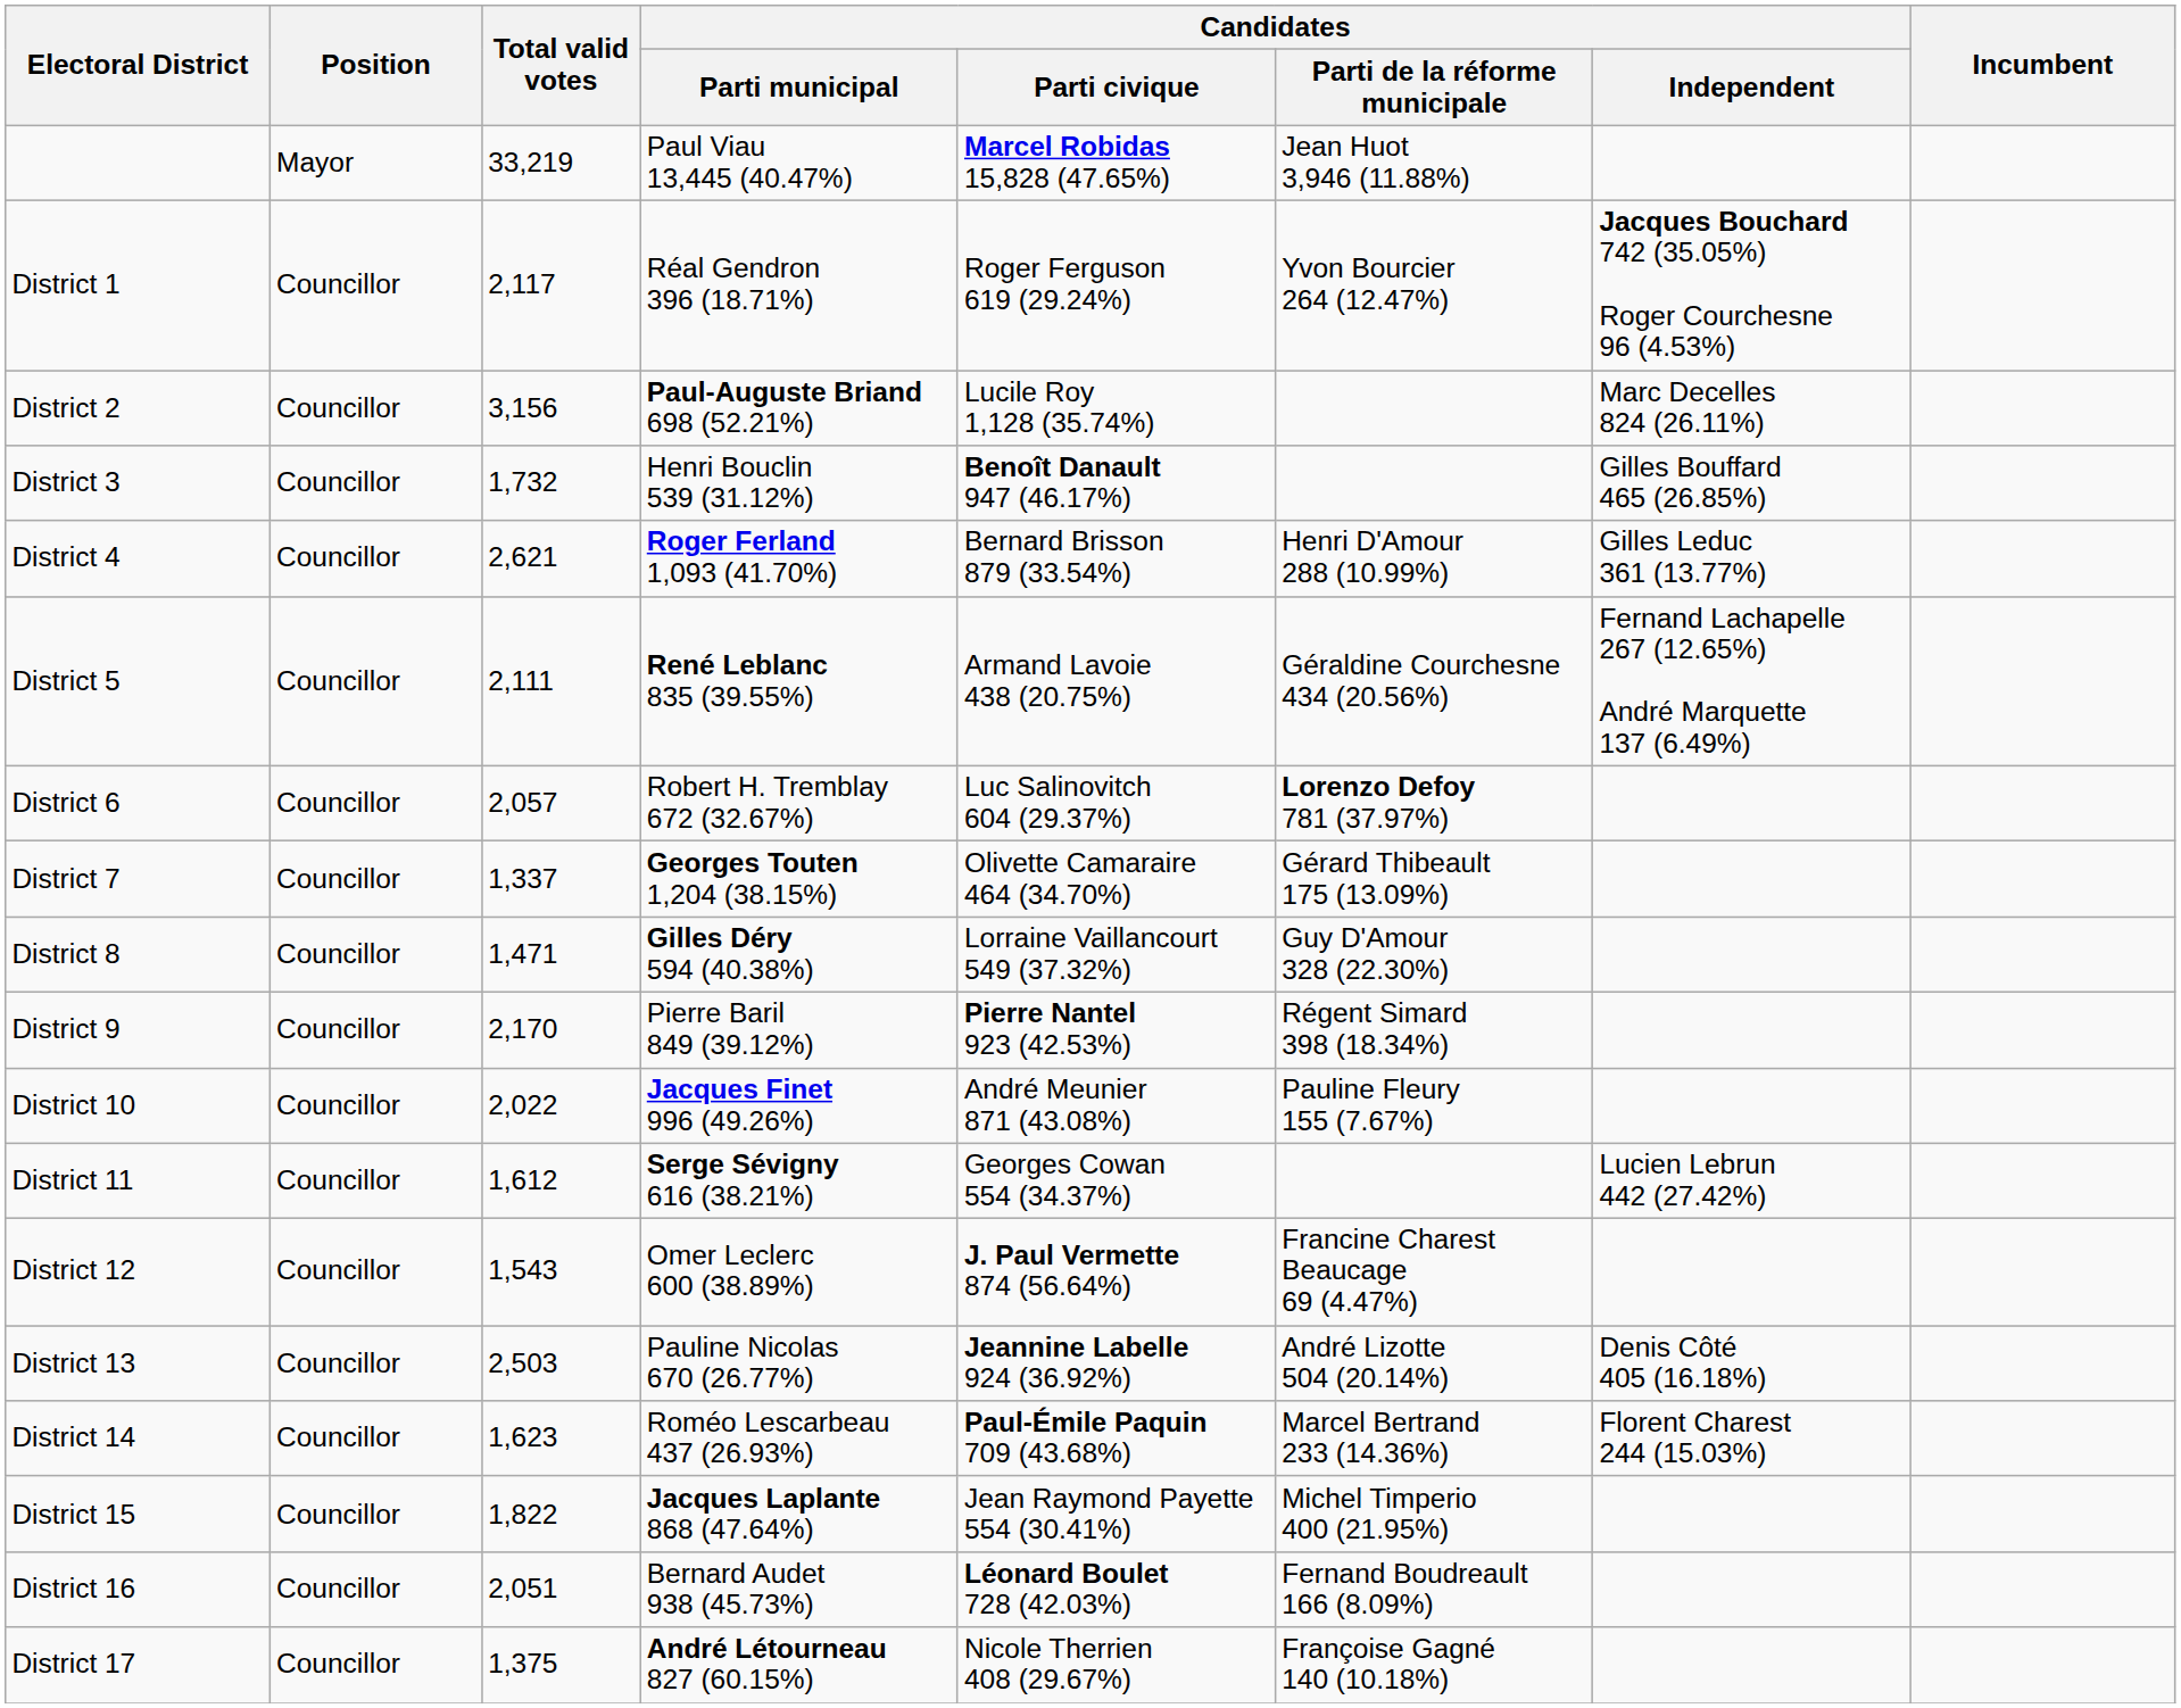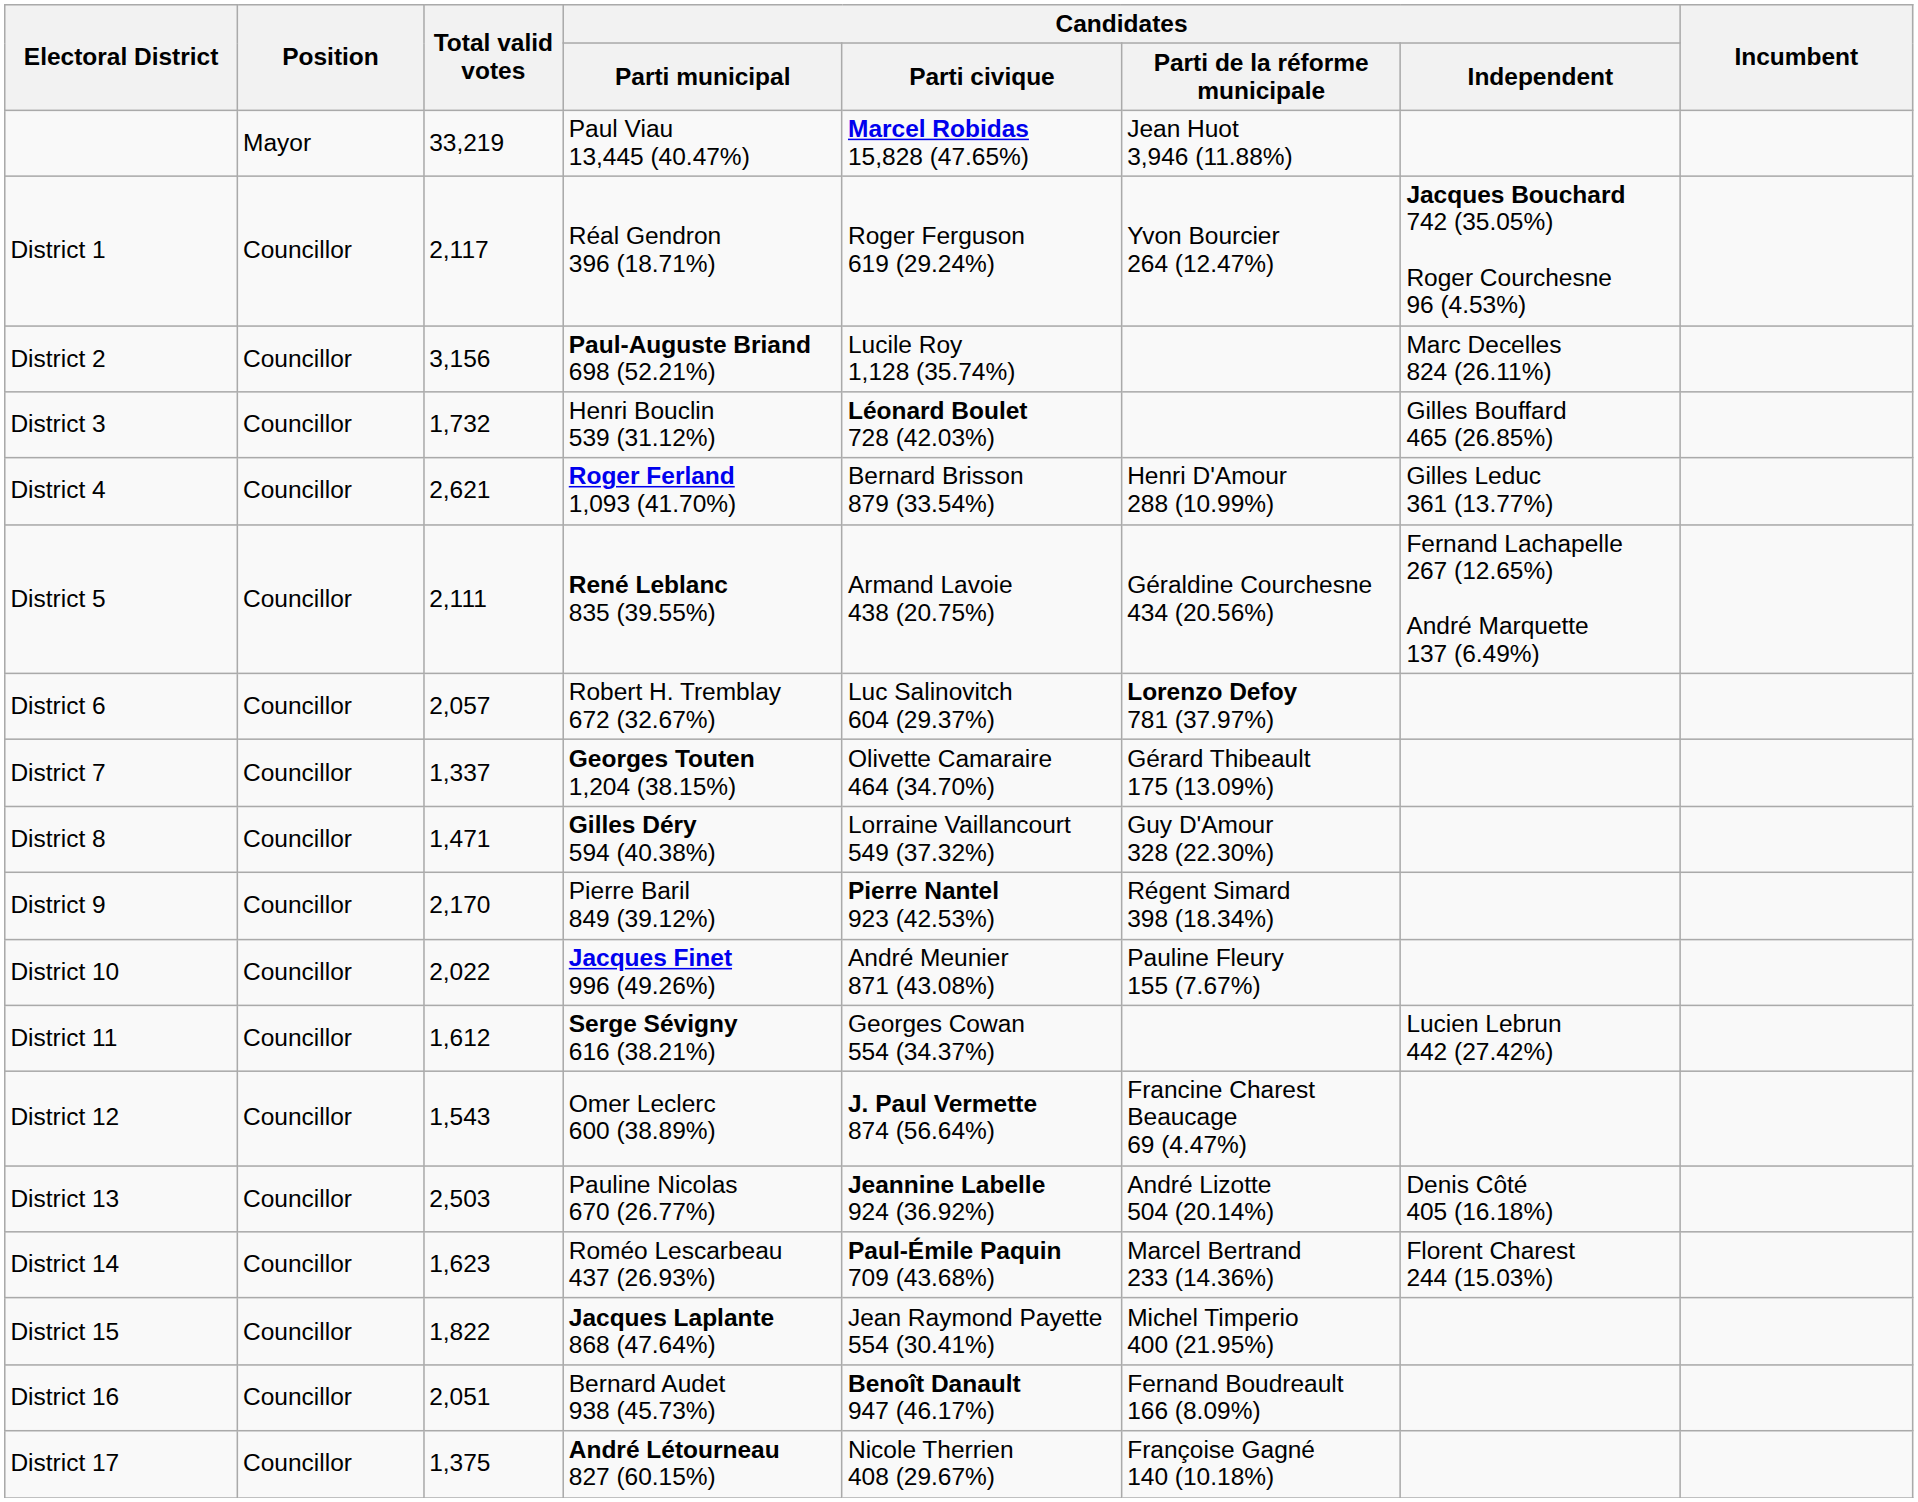District 3 | Candidates / Parti civique: Benoît Danault 947 (46.17%) -> Léonard Boulet 728 (42.03%)
District 16 | Candidates / Parti civique: Léonard Boulet 728 (42.03%) -> Benoît Danault 947 (46.17%)
